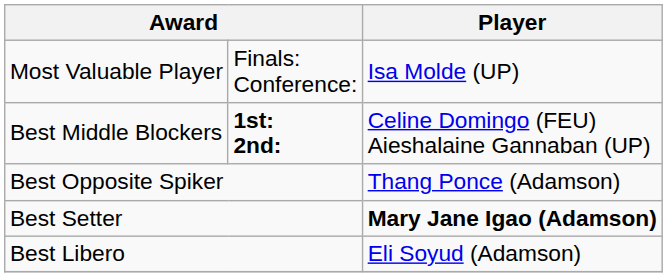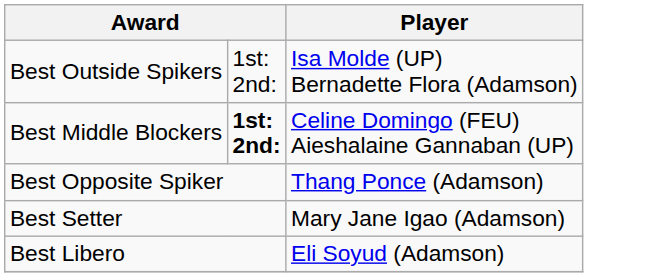- row: Most Valuable Player | Finals: Conference: | Isa Molde (UP)
+ row: Best Outside Spikers | 1st: 2nd: | Isa Molde (UP) Bernadette Flora (Adamson)
Best Setter | Player: bold -> normal
